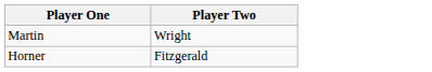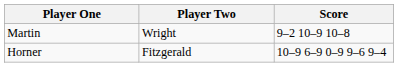+ column: Score | 9–2 10–9 10–8 | 10–9 6–9 0–9 9–6 9–4
